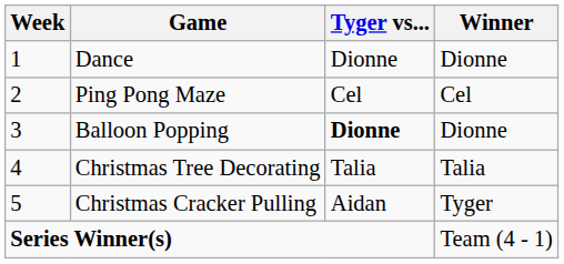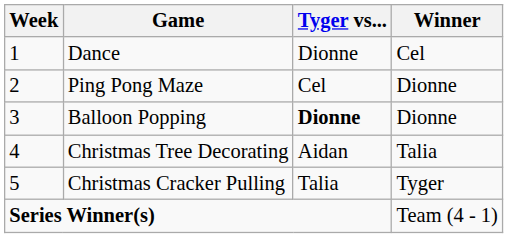Dance | Winner: Dionne -> Cel
Ping Pong Maze | Winner: Cel -> Dionne
Christmas Tree Decorating | Tyger vs...: Talia -> Aidan
Christmas Cracker Pulling | Tyger vs...: Aidan -> Talia
